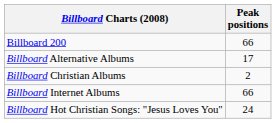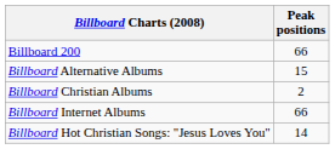Billboard Alternative Albums | Peak positions: 17 -> 15
Billboard Hot Christian Songs: "Jesus Loves You" | Peak positions: 24 -> 14
